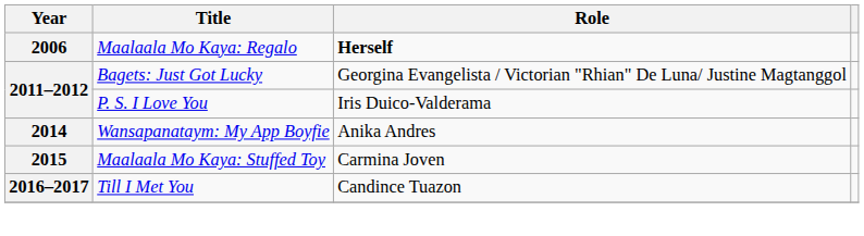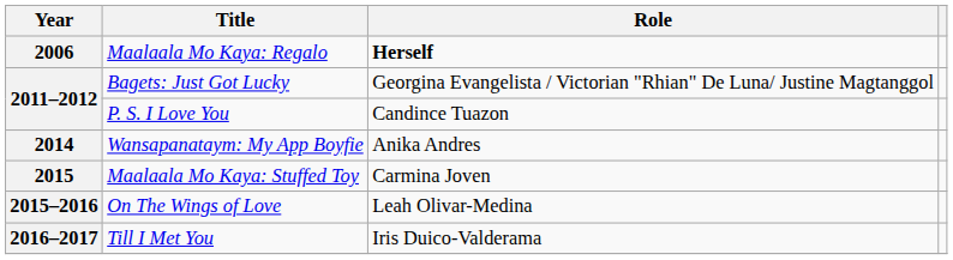P. S. I Love You | Role: Iris Duico-Valderama -> Candince Tuazon
+ row: 2015–2016 | On The Wings of Love | Leah Olivar-Medina
Till I Met You | Role: Candince Tuazon -> Iris Duico-Valderama
